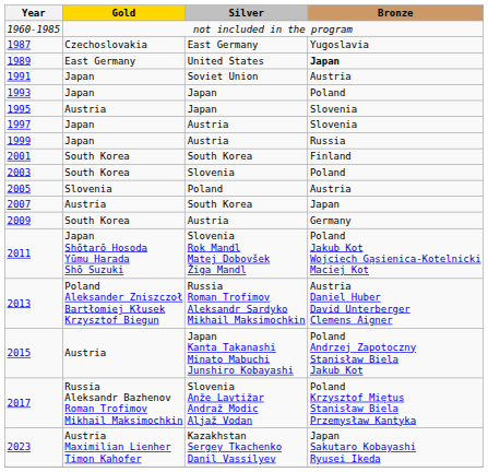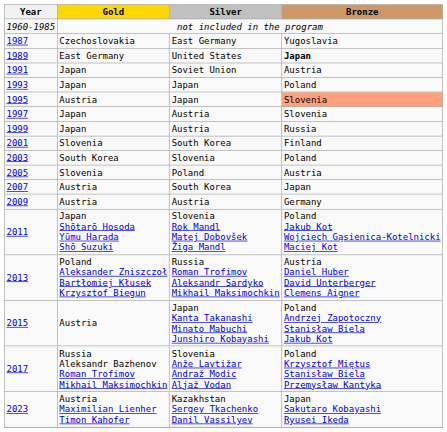1995 | Bronze: no background -> lightsalmon background
2001 | Gold: South Korea -> Slovenia
2009 | Gold: South Korea -> Austria
